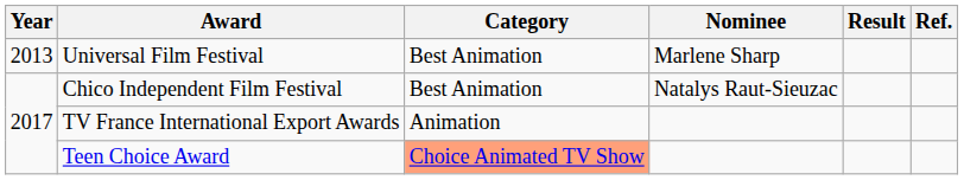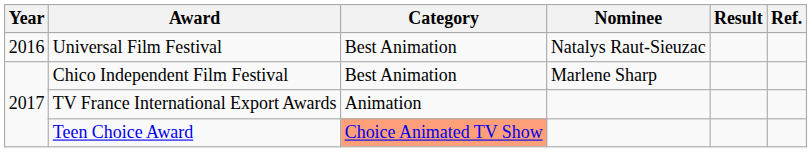Universal Film Festival | Year: 2013 -> 2016
Universal Film Festival | Nominee: Marlene Sharp -> Natalys Raut-Sieuzac
Chico Independent Film Festival | Nominee: Natalys Raut-Sieuzac -> Marlene Sharp
